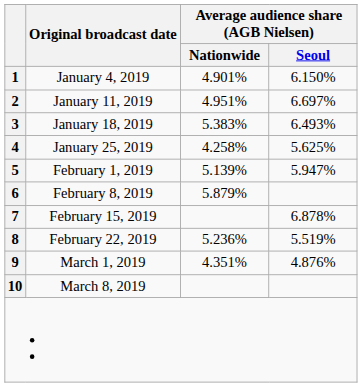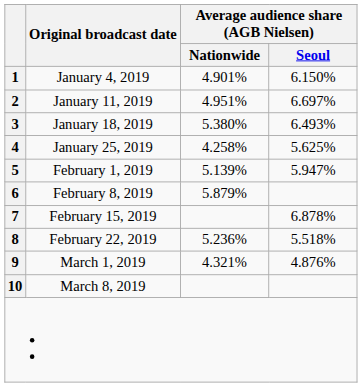3 | Average audience share (AGB Nielsen) / Nationwide: 5.383% -> 5.380%
8 | Average audience share (AGB Nielsen) / Seoul: 5.519% -> 5.518%
9 | Average audience share (AGB Nielsen) / Nationwide: 4.351% -> 4.321%
